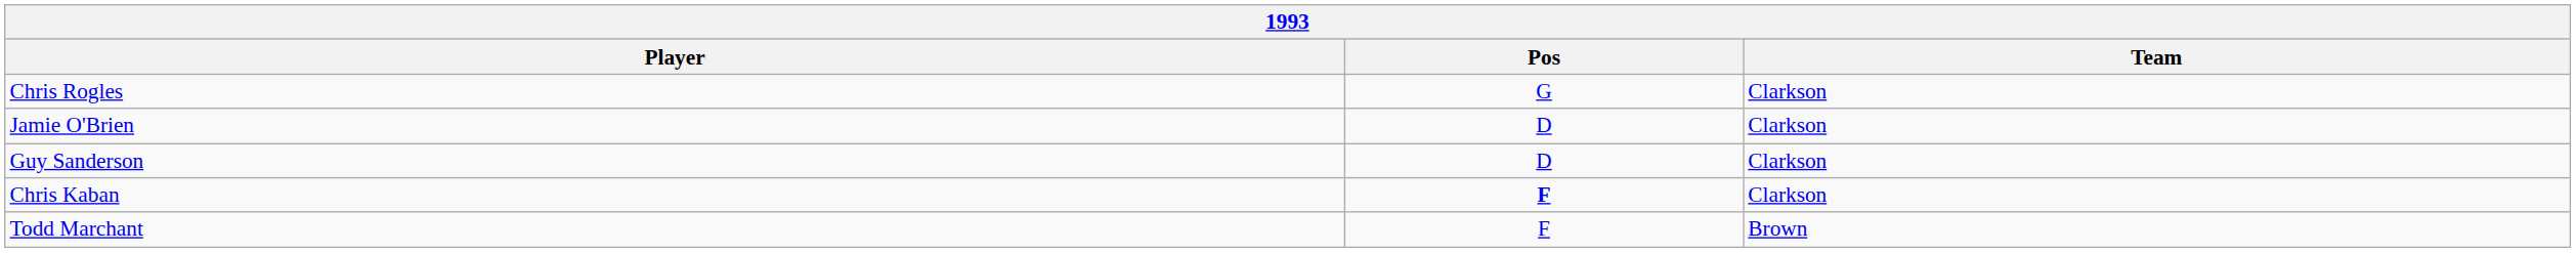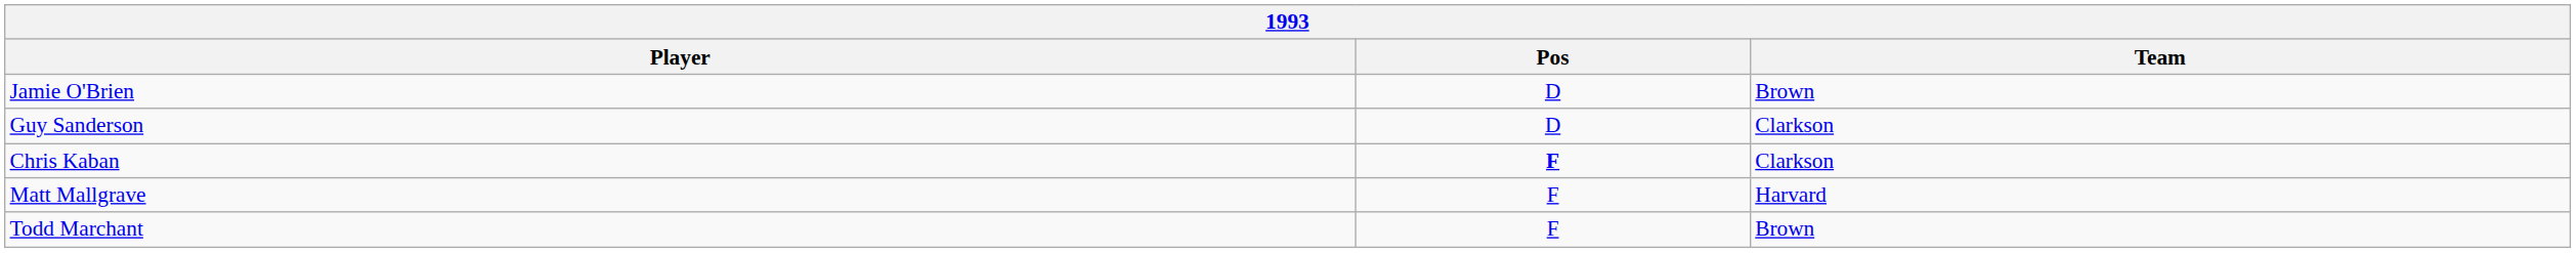- row: Chris Rogles | G | Clarkson
Jamie O'Brien | Team: Clarkson -> Brown
+ row: Matt Mallgrave | F | Harvard
